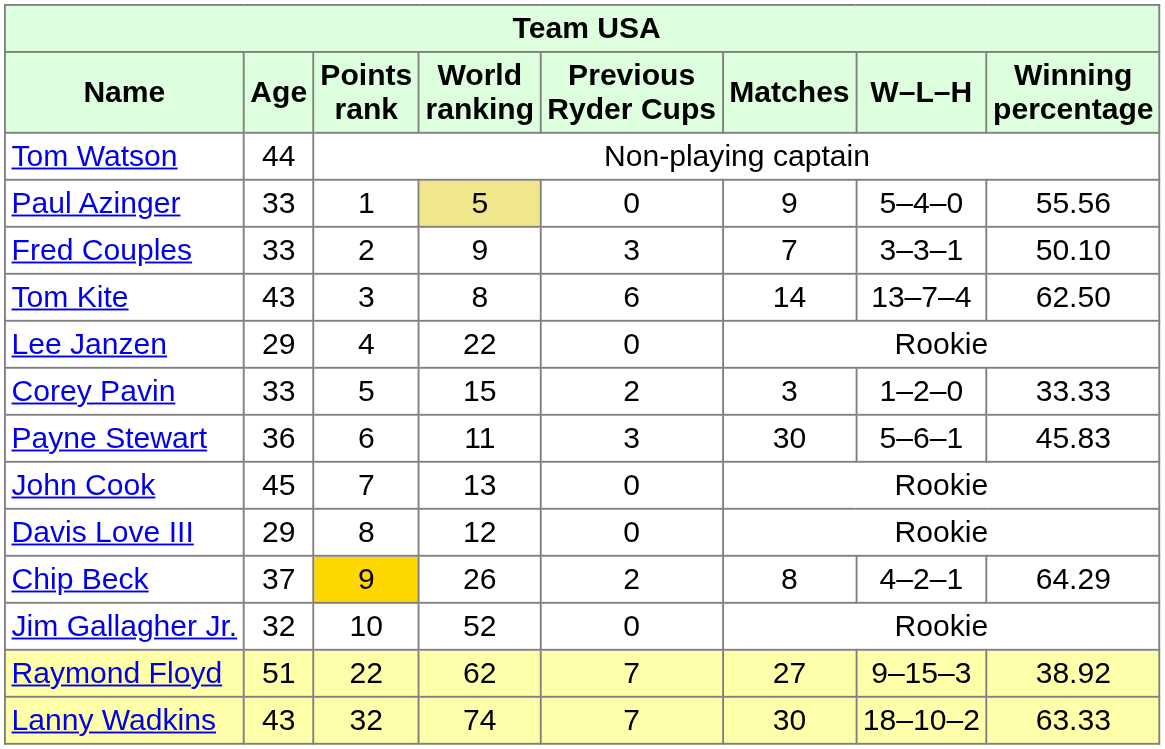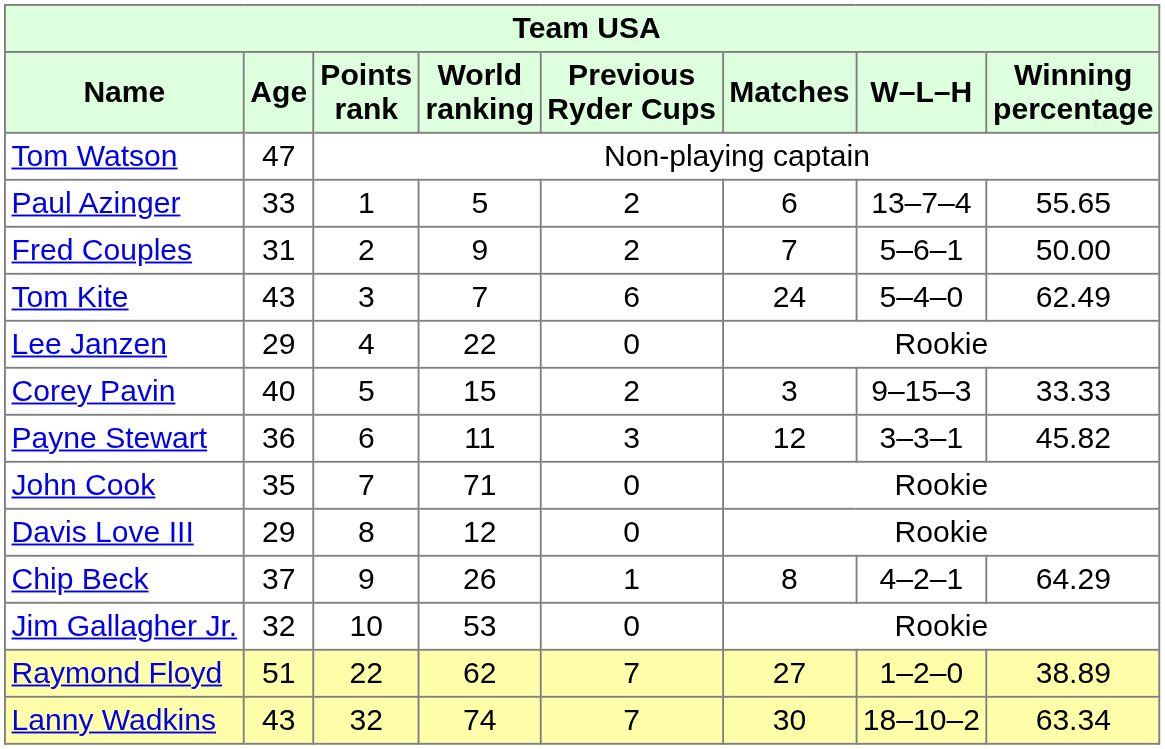Tom Watson | Age: 44 -> 47
Paul Azinger | World ranking: khaki background -> no background
Paul Azinger | Previous Ryder Cups: 0 -> 2
Paul Azinger | Matches: 9 -> 6
Paul Azinger | W–L–H: 5–4–0 -> 13–7–4
Paul Azinger | Winning percentage: 55.56 -> 55.65
Fred Couples | Age: 33 -> 31
Fred Couples | Previous Ryder Cups: 3 -> 2
Fred Couples | W–L–H: 3–3–1 -> 5–6–1
Fred Couples | Winning percentage: 50.10 -> 50.00
Tom Kite | World ranking: 8 -> 7
Tom Kite | Matches: 14 -> 24
Tom Kite | W–L–H: 13–7–4 -> 5–4–0
Tom Kite | Winning percentage: 62.50 -> 62.49
Corey Pavin | Age: 33 -> 40
Corey Pavin | W–L–H: 1–2–0 -> 9–15–3
Payne Stewart | Matches: 30 -> 12
Payne Stewart | W–L–H: 5–6–1 -> 3–3–1
Payne Stewart | Winning percentage: 45.83 -> 45.82
John Cook | Age: 45 -> 35
John Cook | World ranking: 13 -> 71
Chip Beck | Points rank: gold background -> no background
Chip Beck | Previous Ryder Cups: 2 -> 1
Jim Gallagher Jr. | World ranking: 52 -> 53
Raymond Floyd | W–L–H: 9–15–3 -> 1–2–0
Raymond Floyd | Winning percentage: 38.92 -> 38.89
Lanny Wadkins | Winning percentage: 63.33 -> 63.34
